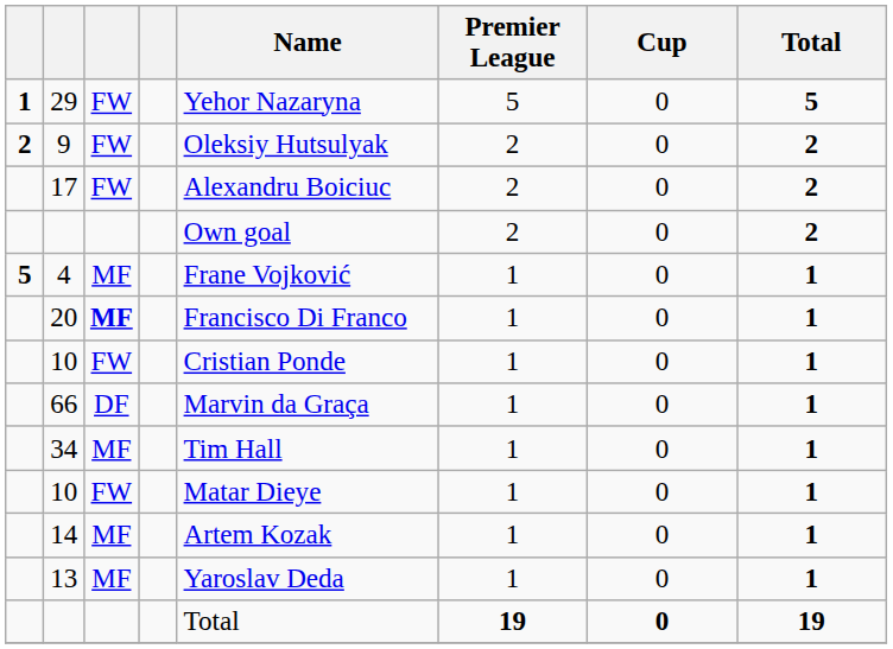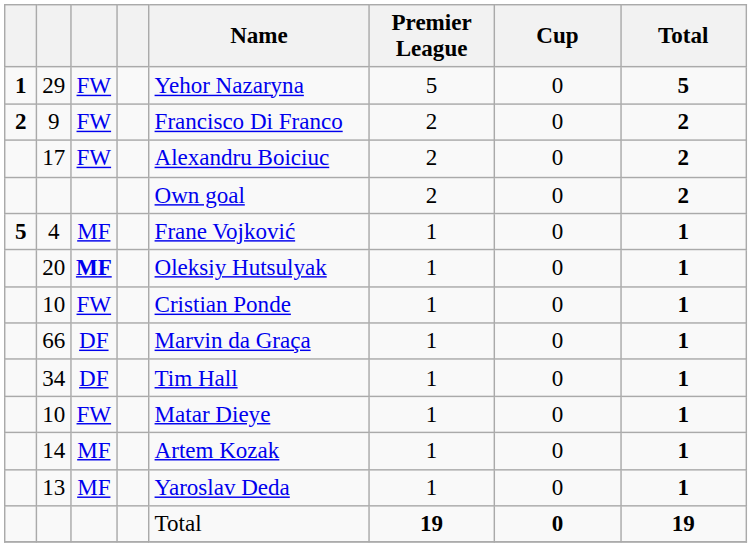9 | Name: Oleksiy Hutsulyak -> Francisco Di Franco
20 | Name: Francisco Di Franco -> Oleksiy Hutsulyak
34 | column 3: MF -> DF
